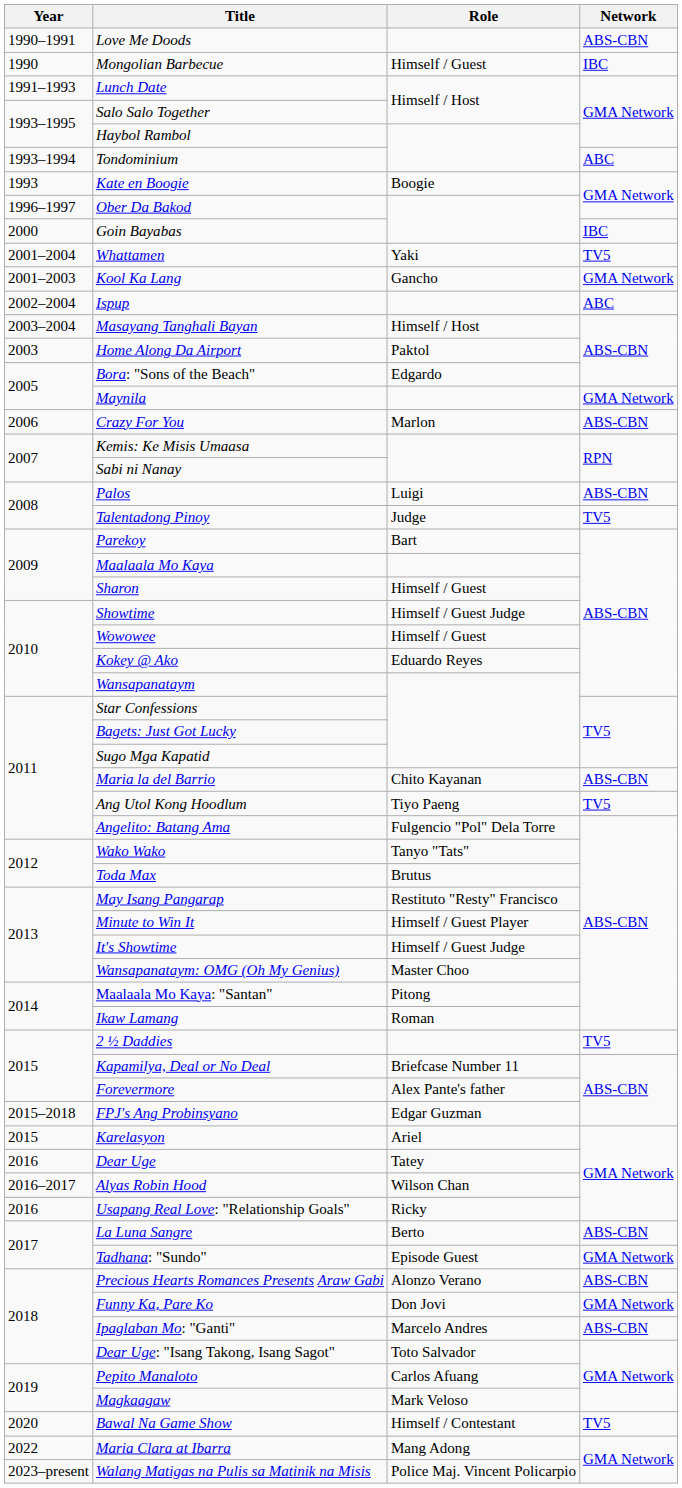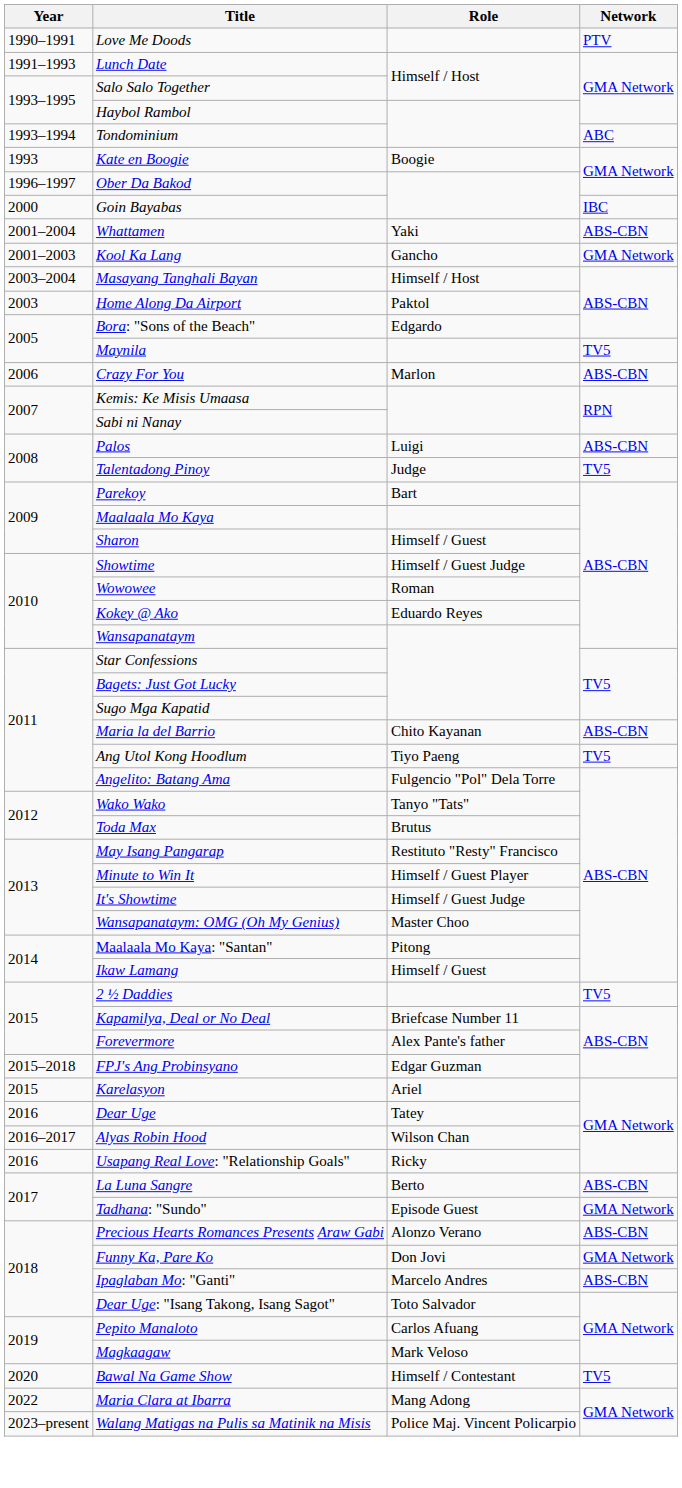Love Me Doods | Network: ABS-CBN -> PTV
- row: 1990 | Mongolian Barbecue | Himself / Guest | IBC
Whattamen | Network: TV5 -> ABS-CBN
- row: 2002–2004 | Ispup | ABC
Maynila | Network: GMA Network -> TV5
Wowowee | Role: Himself / Guest -> Roman
Ikaw Lamang | Role: Roman -> Himself / Guest
